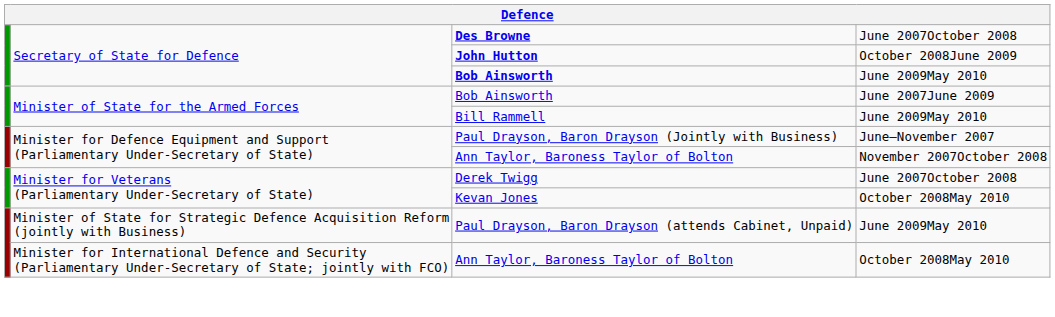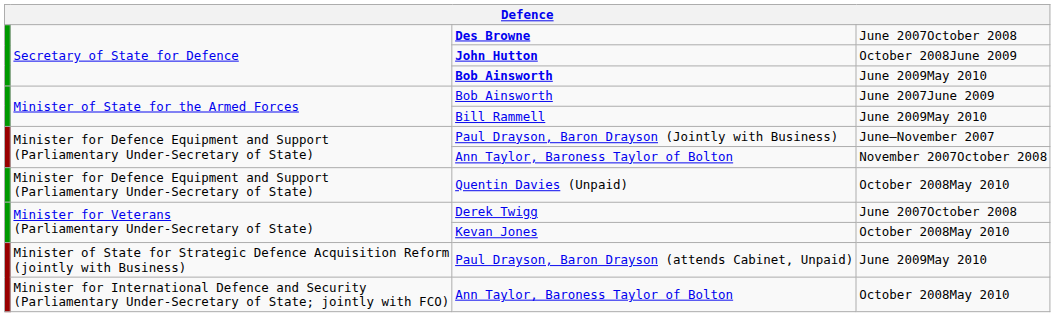+ row: Minister for Defence Equipment and Support (Parliamentary Under-Secretary of State) | Quentin Davies (Unpaid) | October 2008May 2010
